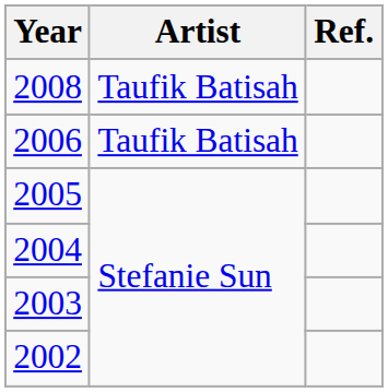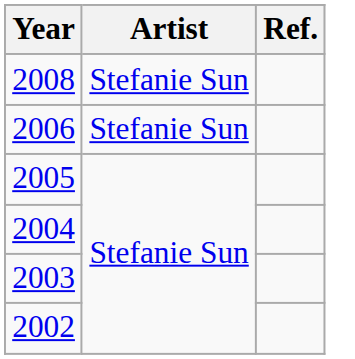2008 | Artist: Taufik Batisah -> Stefanie Sun
2006 | Artist: Taufik Batisah -> Stefanie Sun
